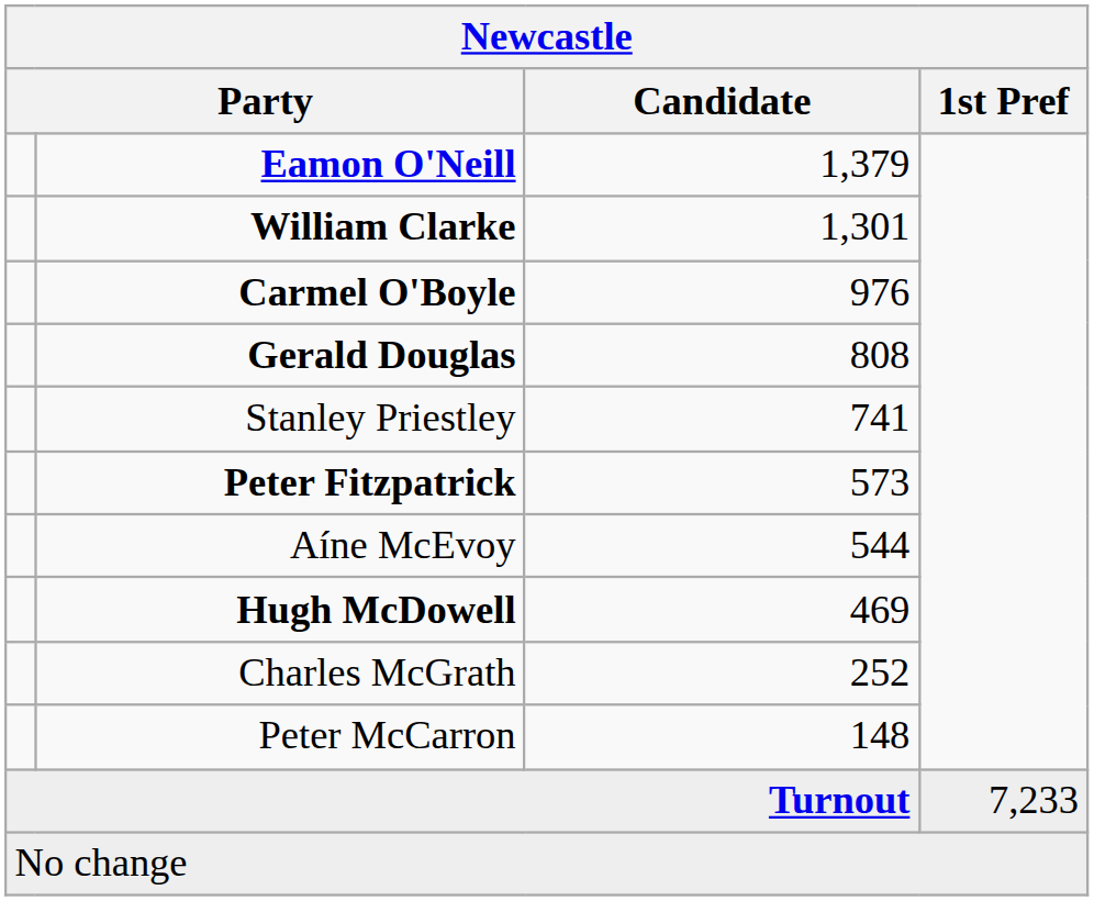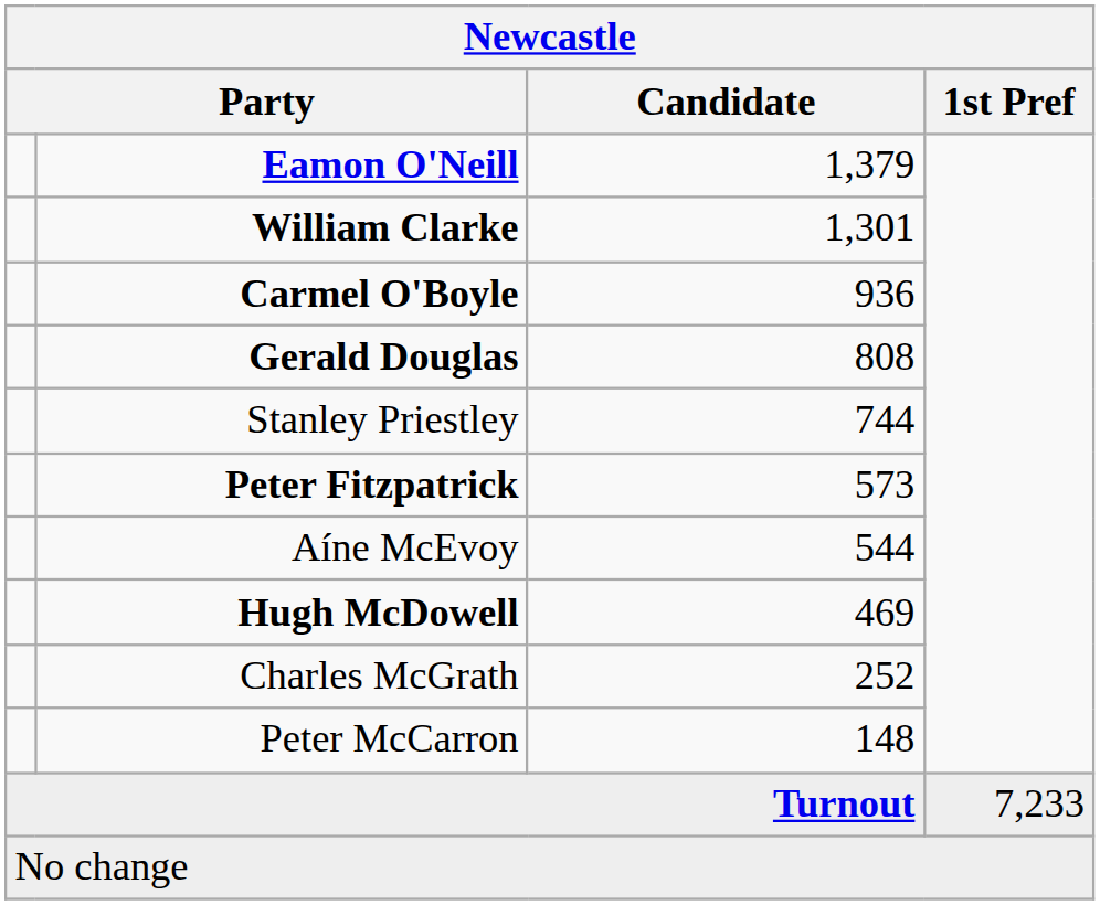Carmel O'Boyle | Candidate: 976 -> 936
Stanley Priestley | Candidate: 741 -> 744
